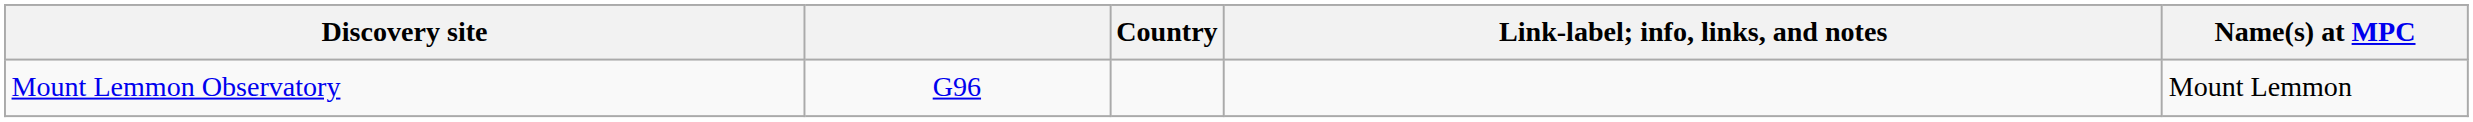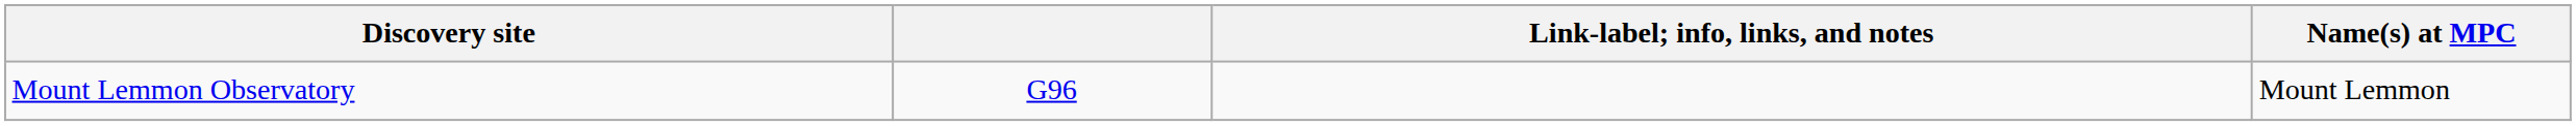- column: Country
